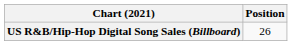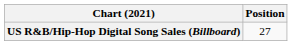US R&B/Hip-Hop Digital Song Sales (Billboard) | Position: 26 -> 27
